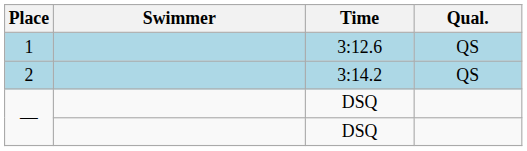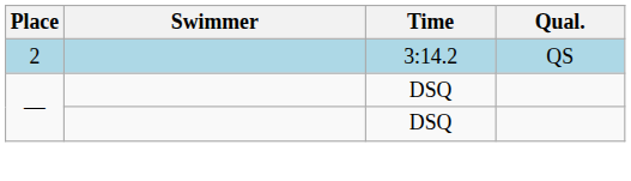- row: 1 | 3:12.6 | QS
